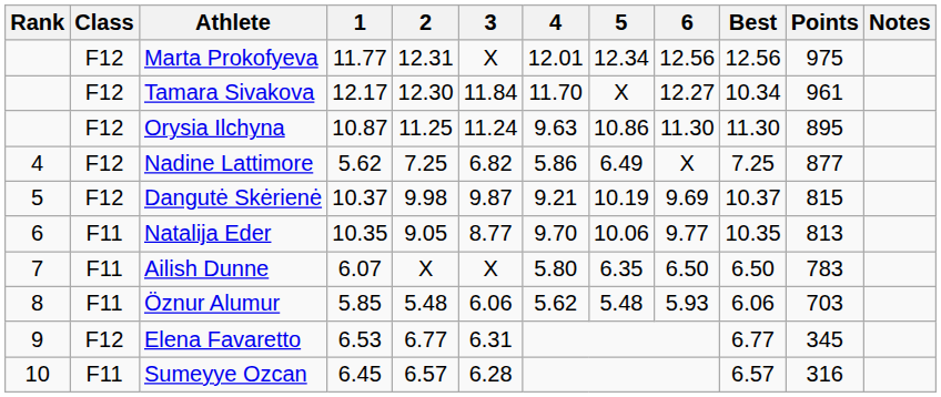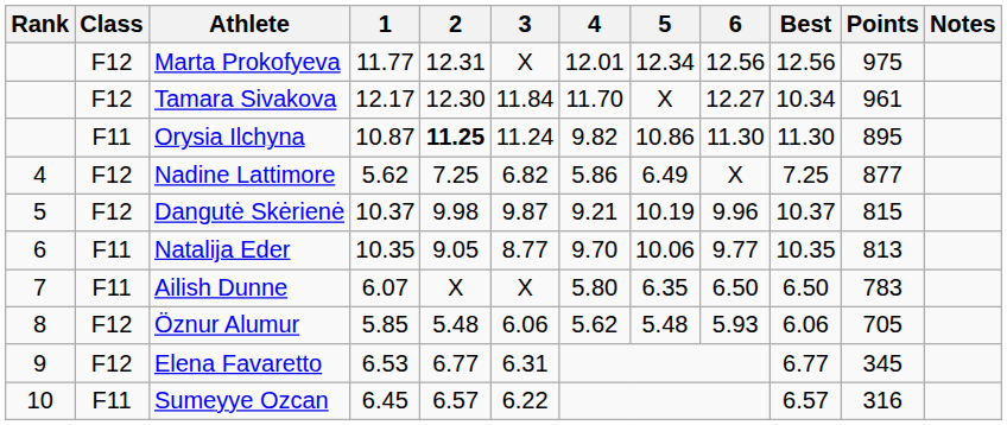Orysia Ilchyna | Class: F12 -> F11
Orysia Ilchyna | 2: normal -> bold
Orysia Ilchyna | 4: 9.63 -> 9.82
Dangutė Skėrienė | 6: 9.69 -> 9.96
Öznur Alumur | Class: F11 -> F12
Öznur Alumur | Points: 703 -> 705
Sumeyye Ozcan | 3: 6.28 -> 6.22
